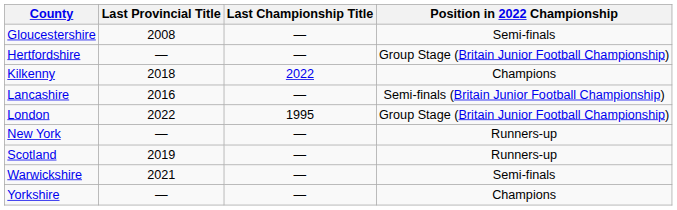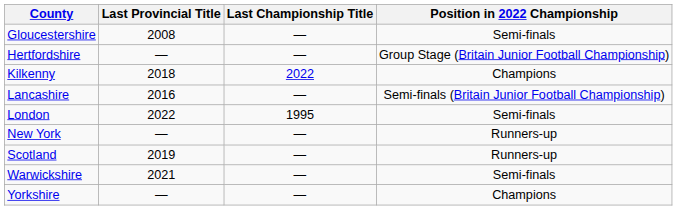London | Position in 2022 Championship: Group Stage (Britain Junior Football Championship) -> Semi-finals
